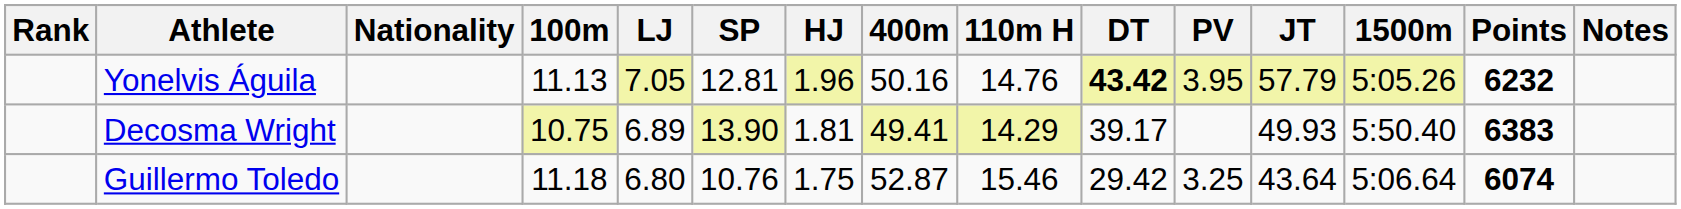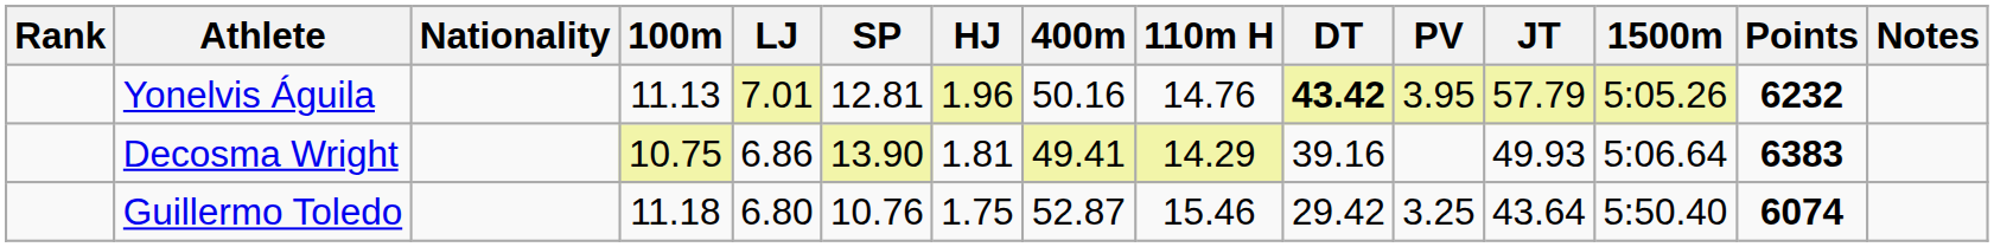Yonelvis Águila | LJ: 7.05 -> 7.01
Decosma Wright | LJ: 6.89 -> 6.86
Decosma Wright | DT: 39.17 -> 39.16
Decosma Wright | 1500m: 5:50.40 -> 5:06.64
Guillermo Toledo | 1500m: 5:06.64 -> 5:50.40
